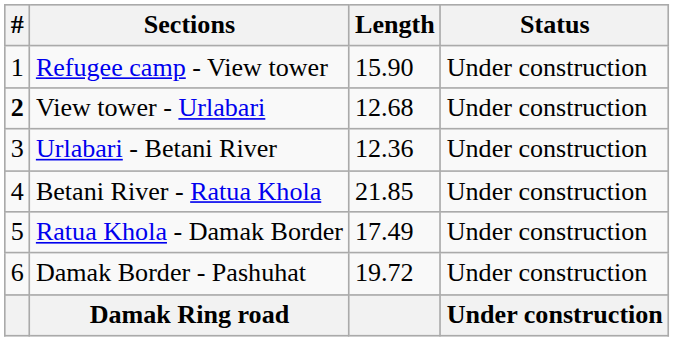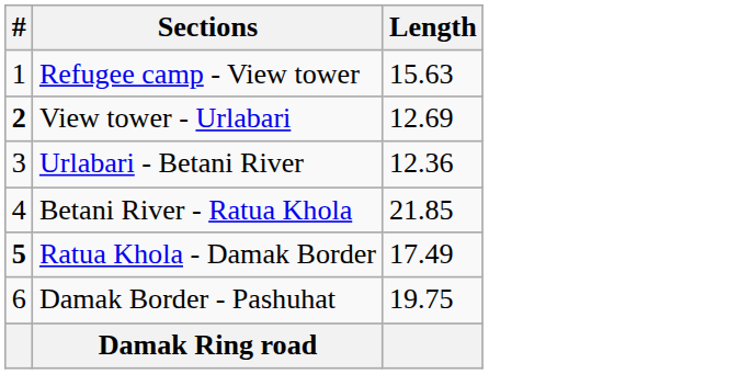- column: Status | Under construction | Under construction | Under construction | Under construction | Under construction | Under construction | Under construction
Refugee camp - View tower | Length: 15.90 -> 15.63
View tower - Urlabari | Length: 12.68 -> 12.69
Ratua Khola - Damak Border | #: normal -> bold
Damak Border - Pashuhat | Length: 19.72 -> 19.75
